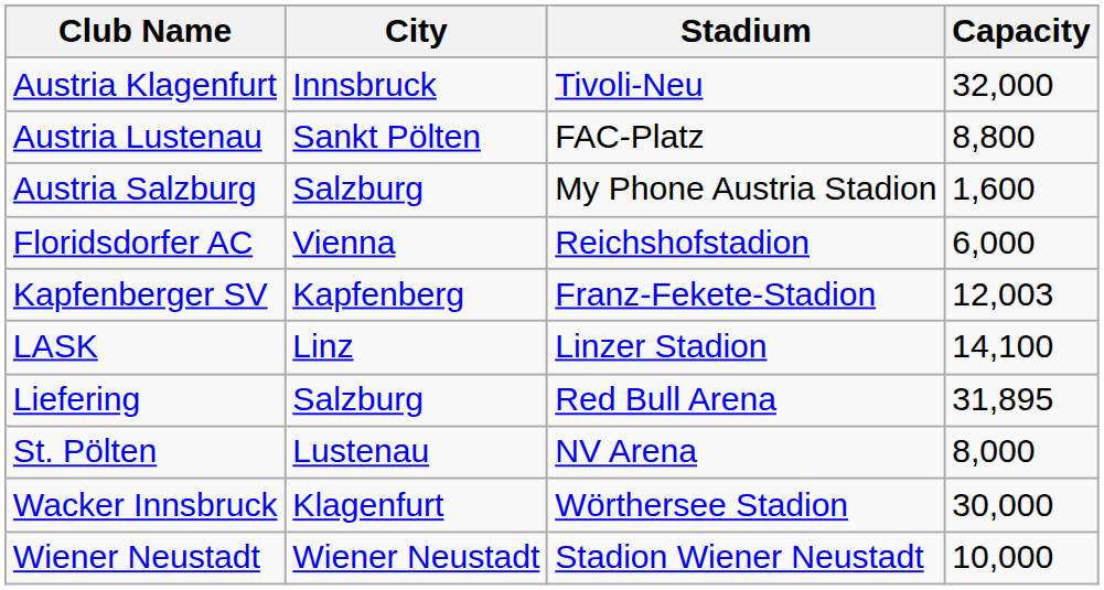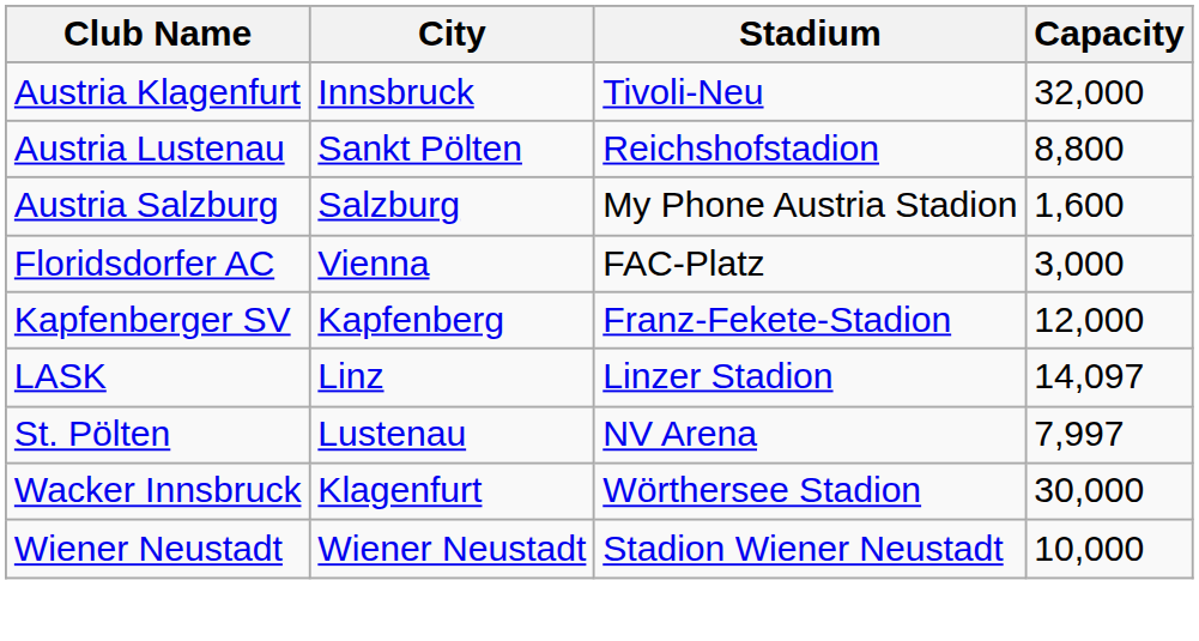Austria Lustenau | Stadium: FAC-Platz -> Reichshofstadion
Floridsdorfer AC | Stadium: Reichshofstadion -> FAC-Platz
Floridsdorfer AC | Capacity: 6,000 -> 3,000
Kapfenberger SV | Capacity: 12,003 -> 12,000
LASK | Capacity: 14,100 -> 14,097
- row: Liefering | Salzburg | Red Bull Arena | 31,895
St. Pölten | Capacity: 8,000 -> 7,997
